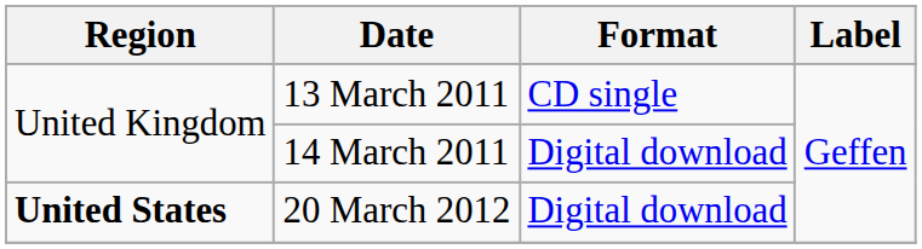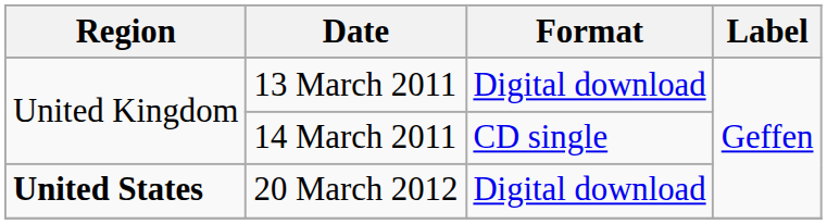13 March 2011 | Format: CD single -> Digital download
14 March 2011 | Format: Digital download -> CD single
